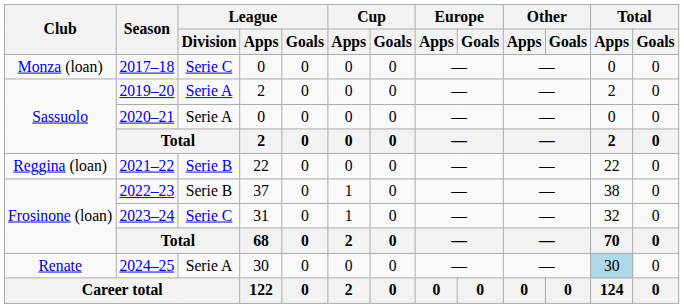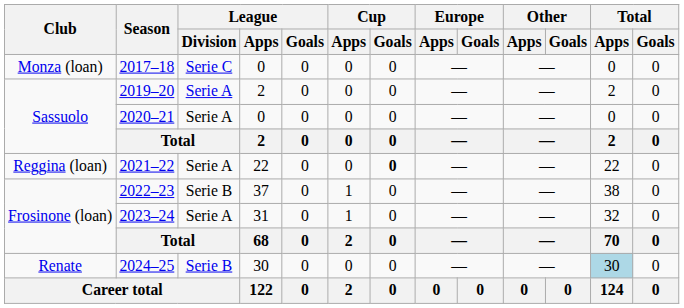2021–22 | League / Division: Serie B -> Serie A
2021–22 | Cup / Goals: normal -> bold
2023–24 | League / Division: Serie C -> Serie A
2024–25 | League / Division: Serie A -> Serie B
